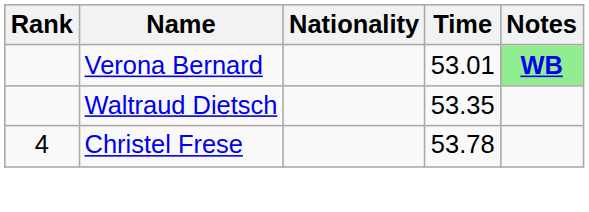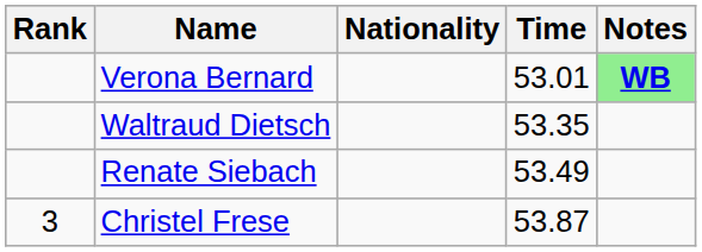+ row: Renate Siebach | 53.49
Christel Frese | Rank: 4 -> 3
Christel Frese | Time: 53.78 -> 53.87
